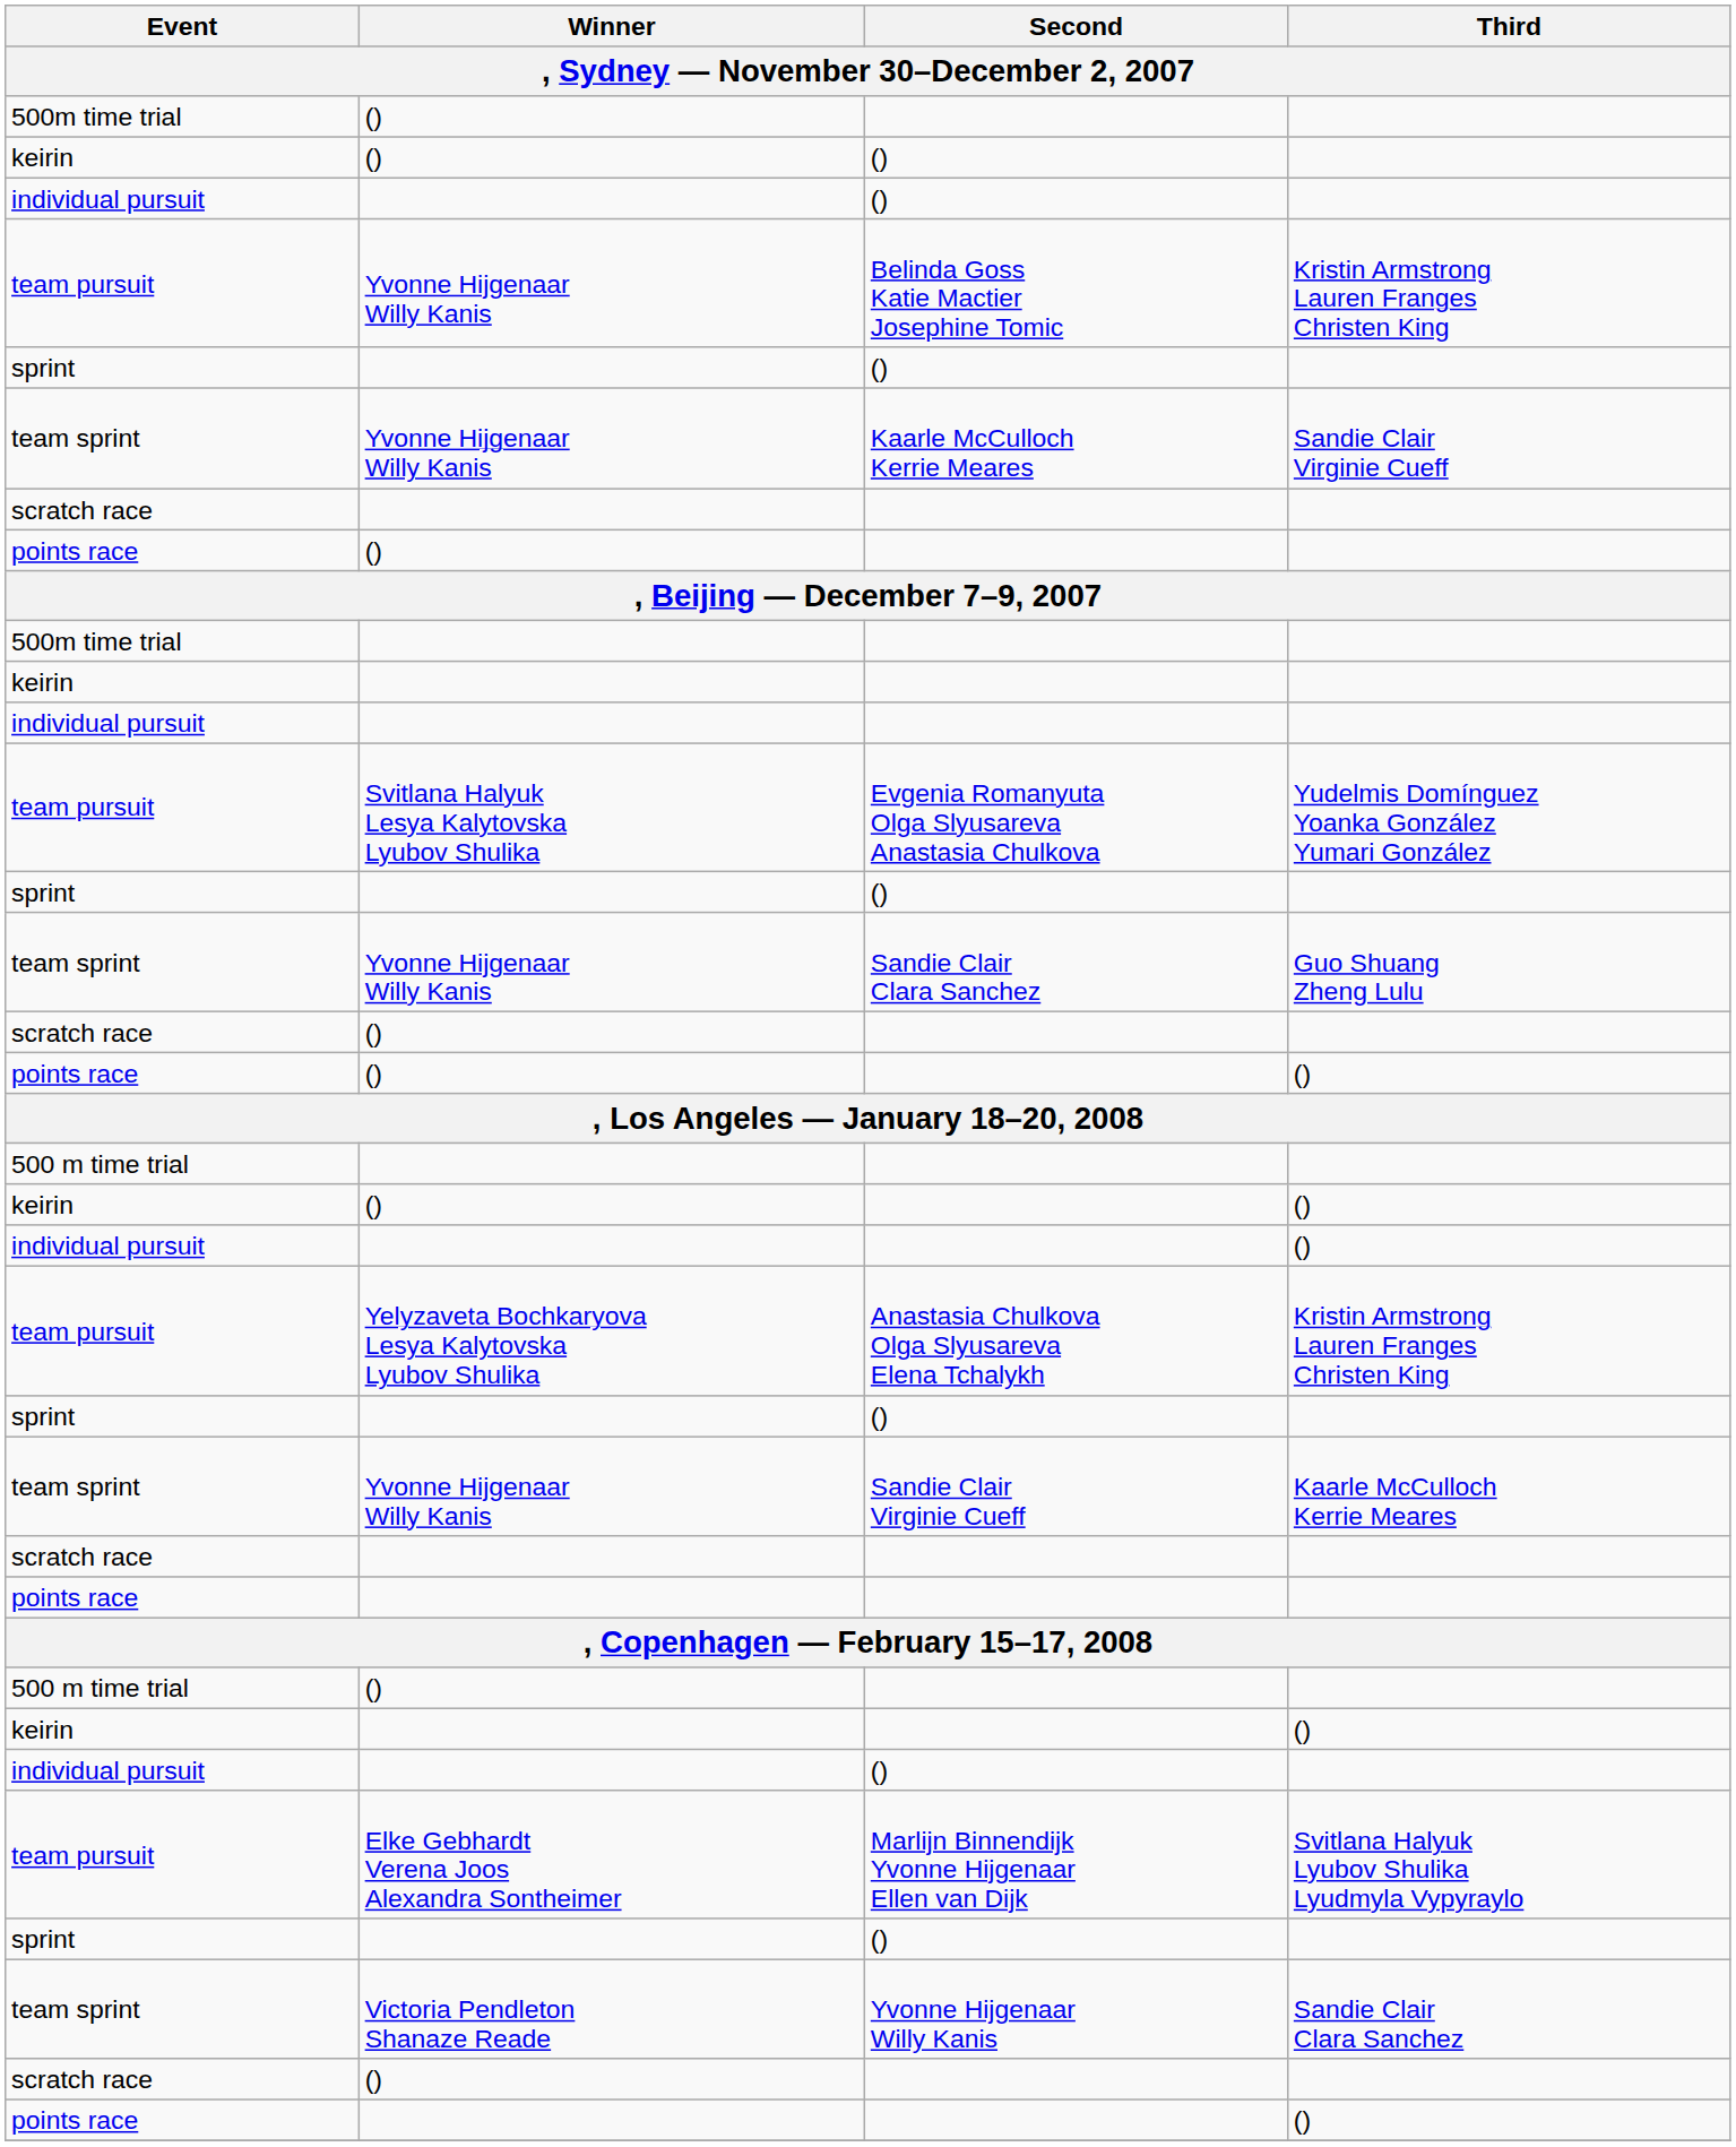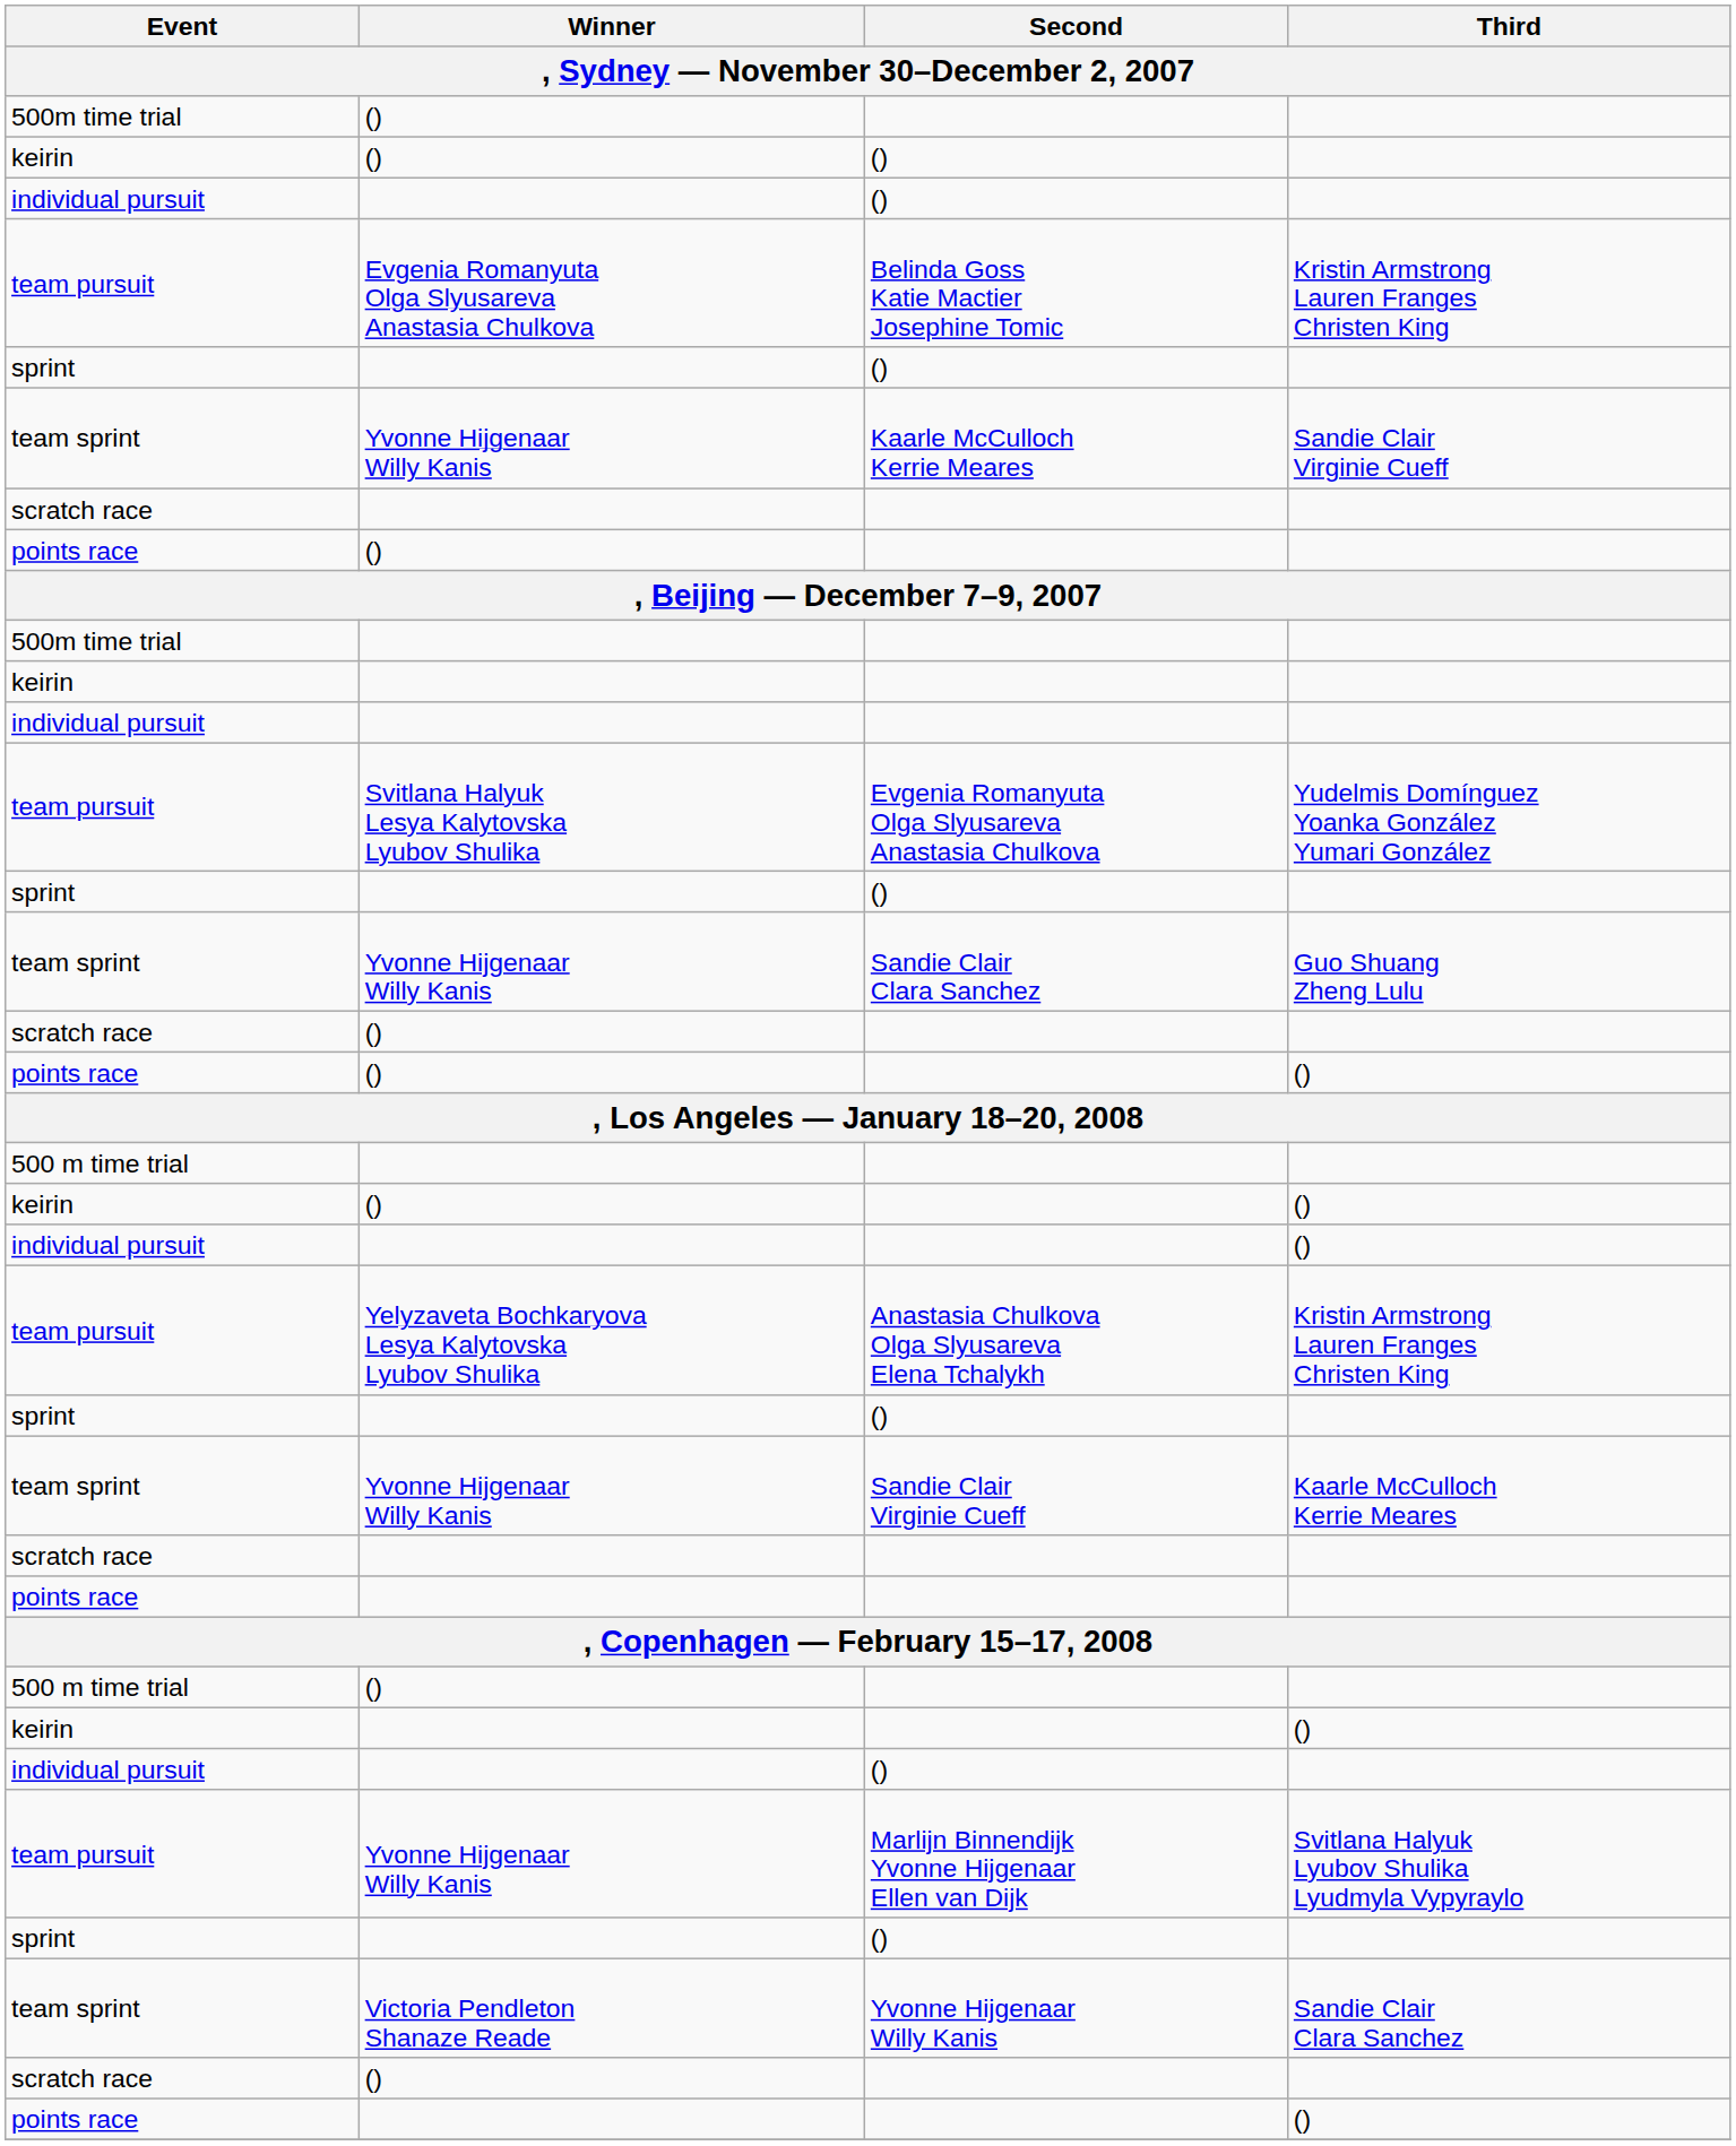Belinda Goss Katie Mactier Josephine Tomic | Winner: Yvonne Hijgenaar Willy Kanis -> Evgenia Romanyuta Olga Slyusareva Anastasia Chulkova
Marlijn Binnendijk Yvonne Hijgenaar Ellen van Dijk | Winner: Elke Gebhardt Verena Joos Alexandra Sontheimer -> Yvonne Hijgenaar Willy Kanis
